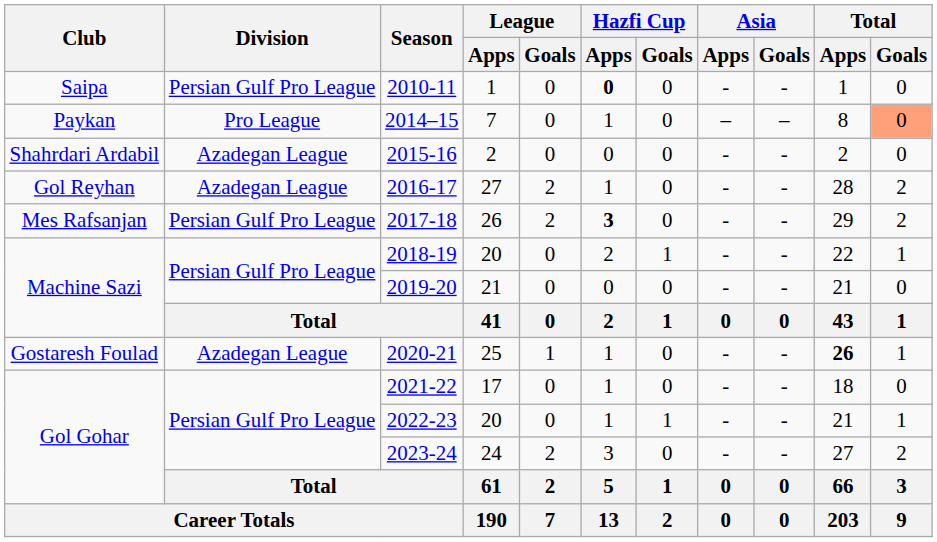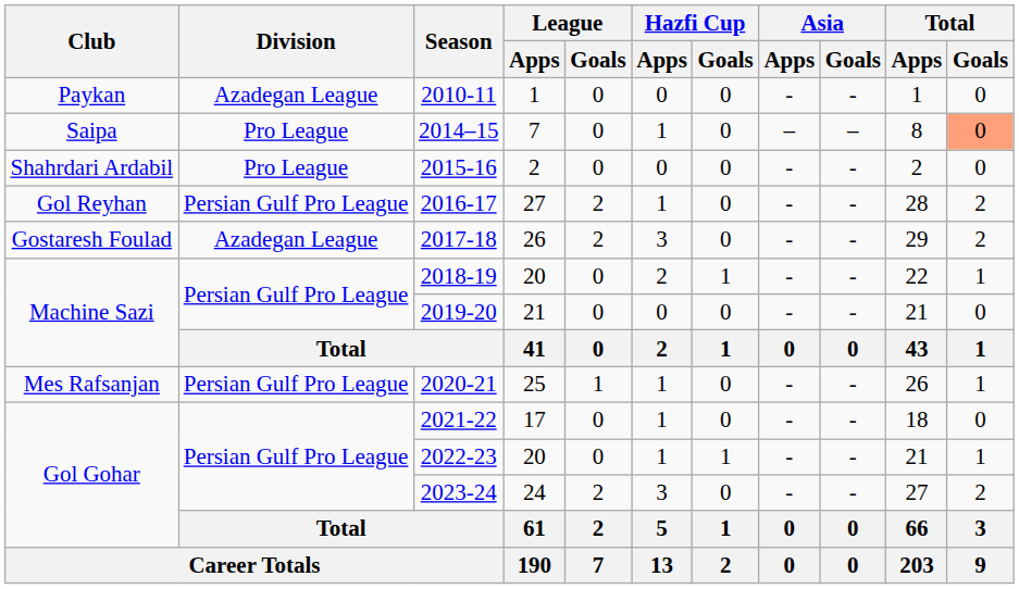2010-11 | Club: Saipa -> Paykan
2010-11 | Division: Persian Gulf Pro League -> Azadegan League
2010-11 | Hazfi Cup / Apps: bold -> normal
2014–15 | Club: Paykan -> Saipa
2015-16 | Division: Azadegan League -> Pro League
2016-17 | Division: Azadegan League -> Persian Gulf Pro League
2017-18 | Club: Mes Rafsanjan -> Gostaresh Foulad
2017-18 | Division: Persian Gulf Pro League -> Azadegan League
2017-18 | Hazfi Cup / Apps: bold -> normal
2020-21 | Club: Gostaresh Foulad -> Mes Rafsanjan
2020-21 | Division: Azadegan League -> Persian Gulf Pro League
2020-21 | Total / Apps: bold -> normal
